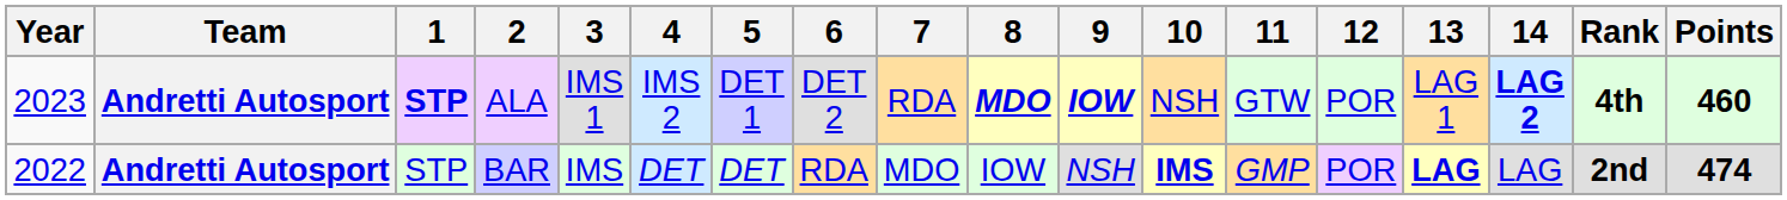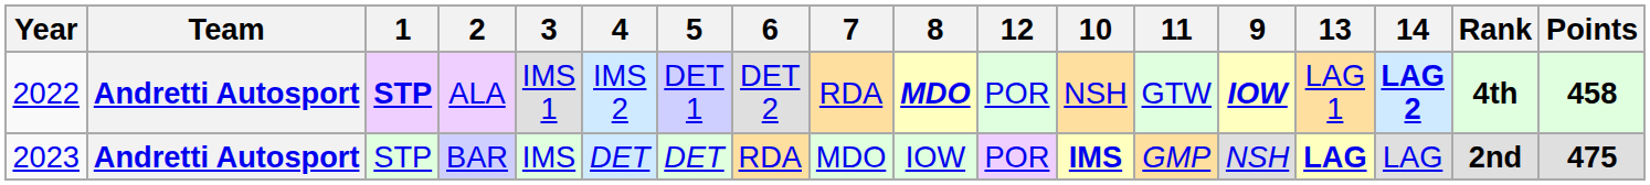columns swapped: 9 <-> 12
ALA | Year: 2023 -> 2022
ALA | Points: 460 -> 458
BAR | Year: 2022 -> 2023
BAR | Points: 474 -> 475
